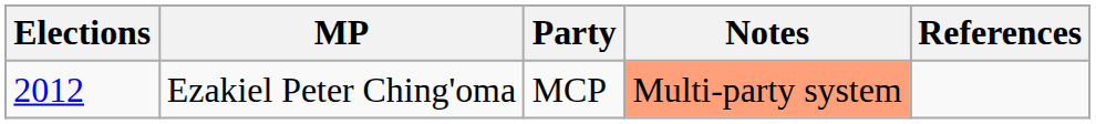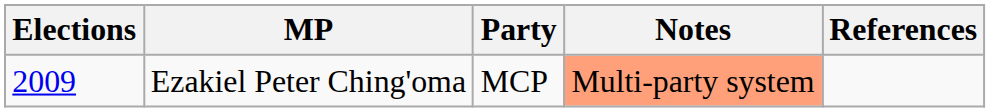Ezakiel Peter Ching'oma | Elections: 2012 -> 2009
